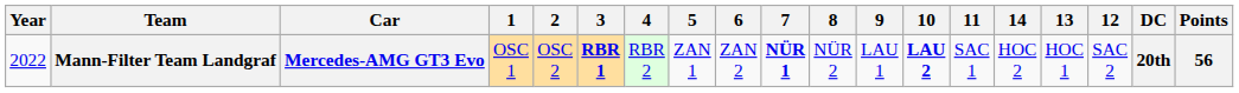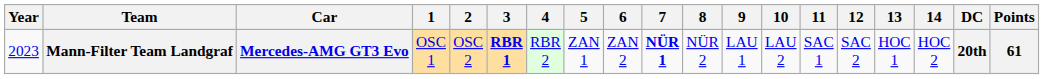columns swapped: 12 <-> 14
Mann-Filter Team Landgraf | Year: 2022 -> 2023
Mann-Filter Team Landgraf | 10: bold -> normal
Mann-Filter Team Landgraf | Points: 56 -> 61
